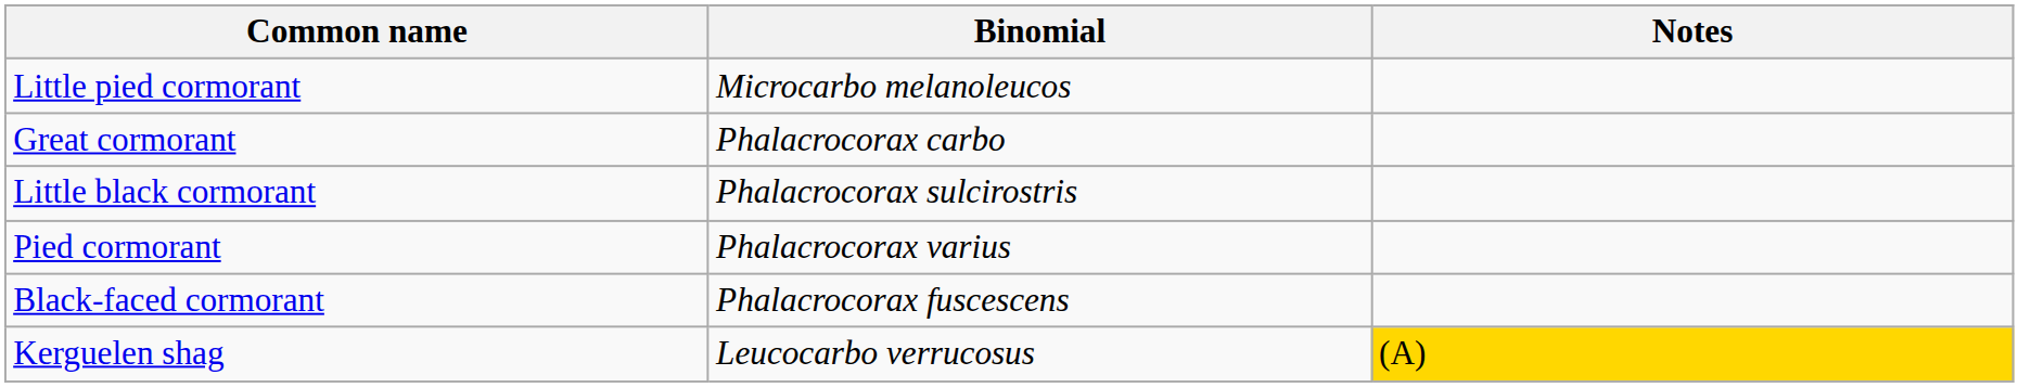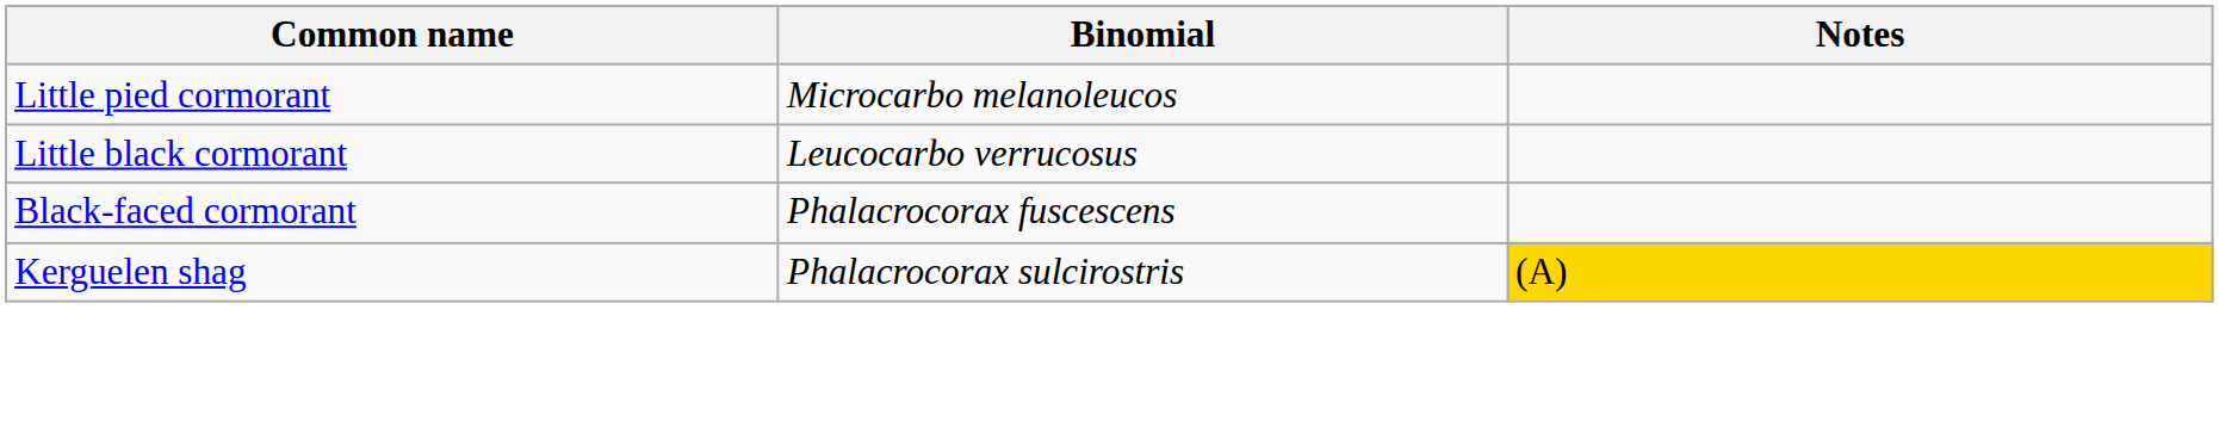- row: Great cormorant | Phalacrocorax carbo
Little black cormorant | Binomial: Phalacrocorax sulcirostris -> Leucocarbo verrucosus
- row: Pied cormorant | Phalacrocorax varius
Kerguelen shag | Binomial: Leucocarbo verrucosus -> Phalacrocorax sulcirostris
